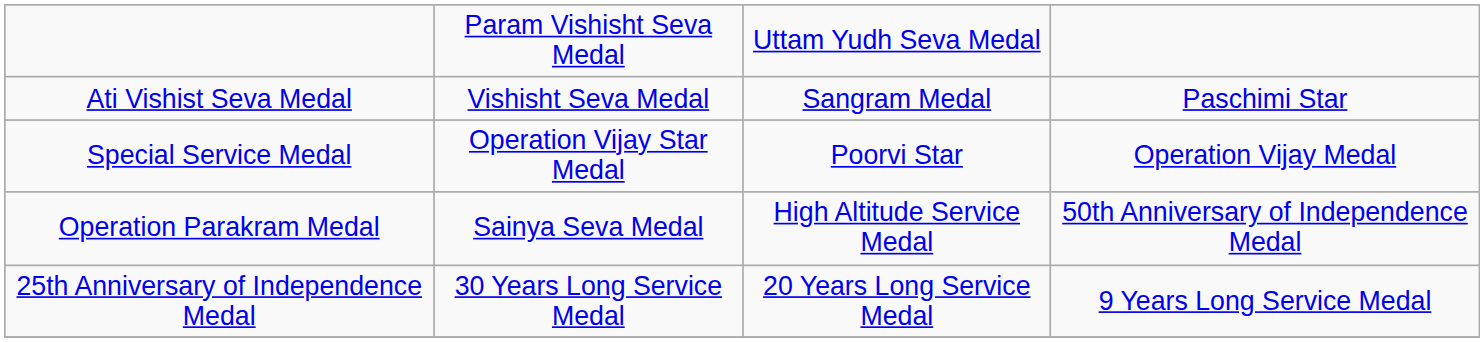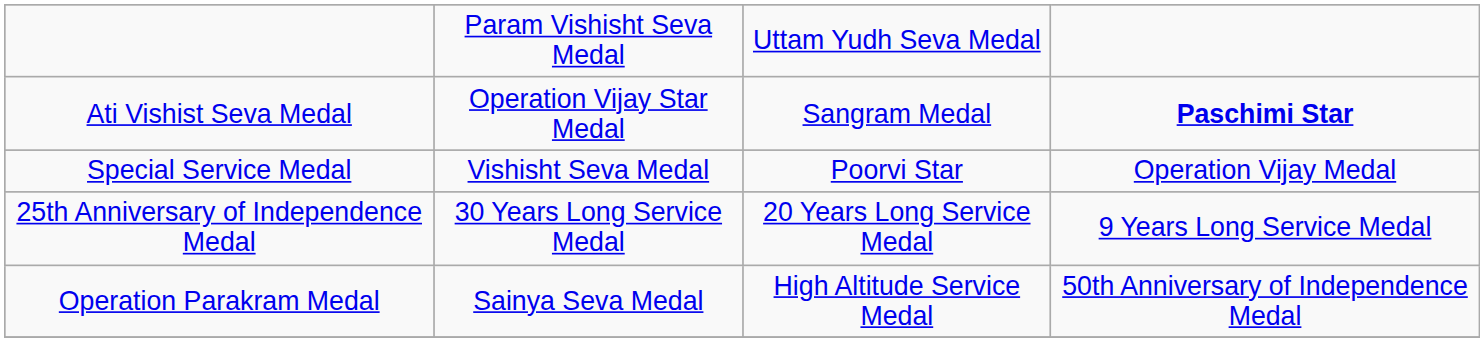Ati Vishist Seva Medal | column 2: Vishisht Seva Medal -> Operation Vijay Star Medal
Ati Vishist Seva Medal | column 4: normal -> bold
Special Service Medal | column 2: Operation Vijay Star Medal -> Vishisht Seva Medal
rows swapped: Operation Parakram Medal <-> 25th Anniversary of Independence Medal
